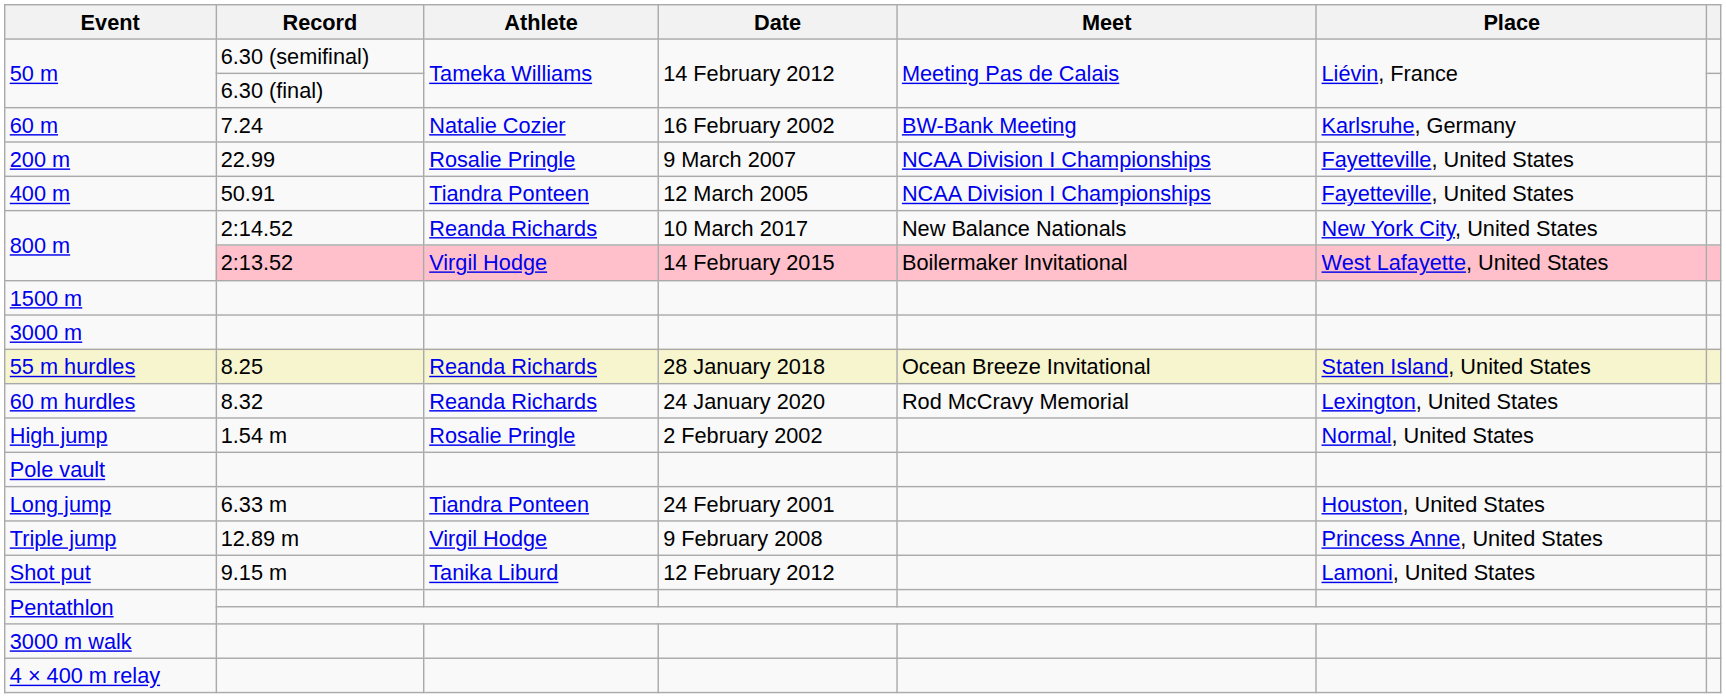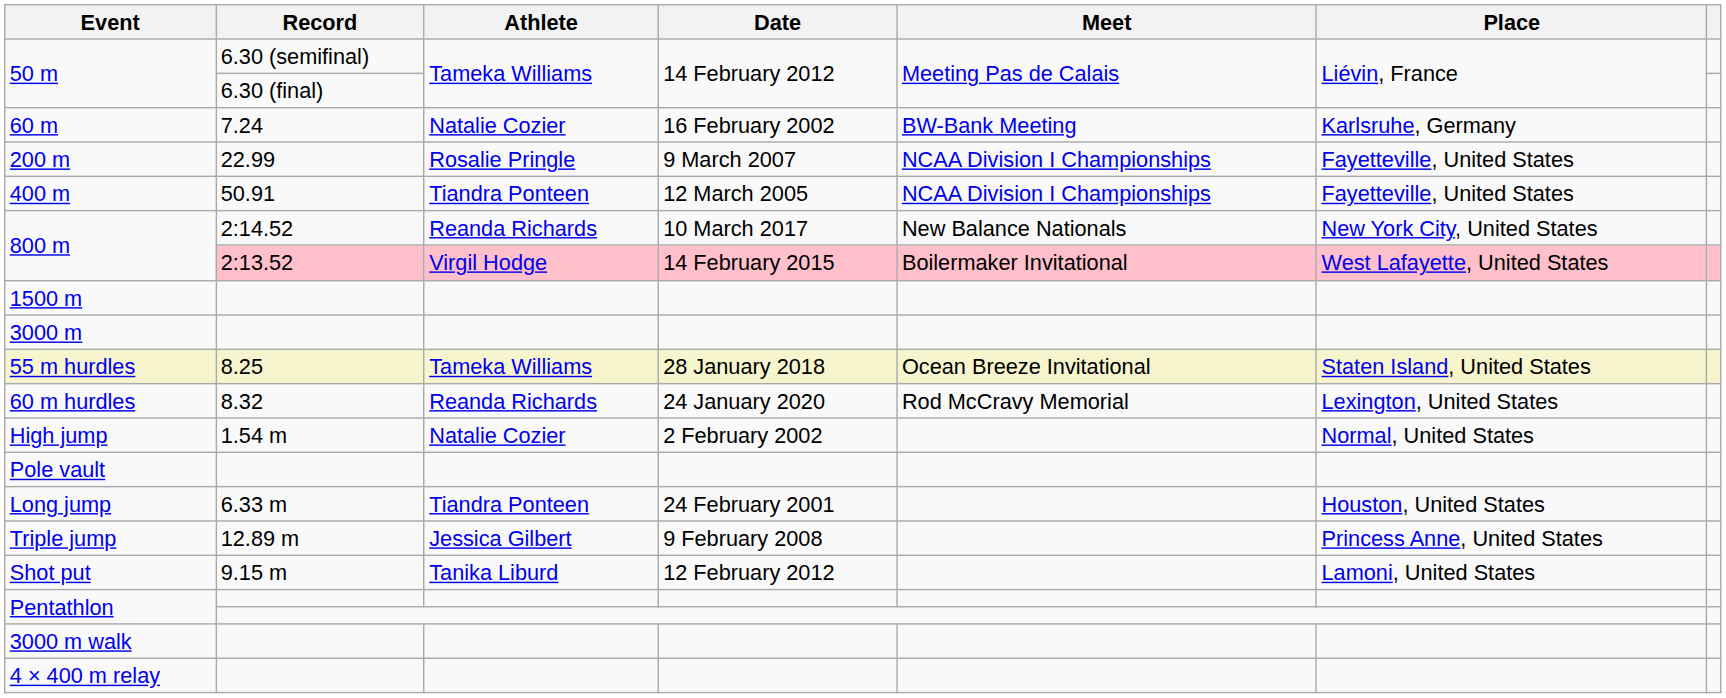55 m hurdles | Athlete: Reanda Richards -> Tameka Williams
High jump | Athlete: Rosalie Pringle -> Natalie Cozier
Triple jump | Athlete: Virgil Hodge -> Jessica Gilbert
